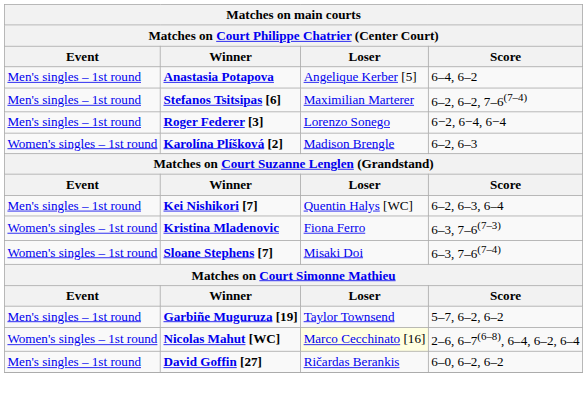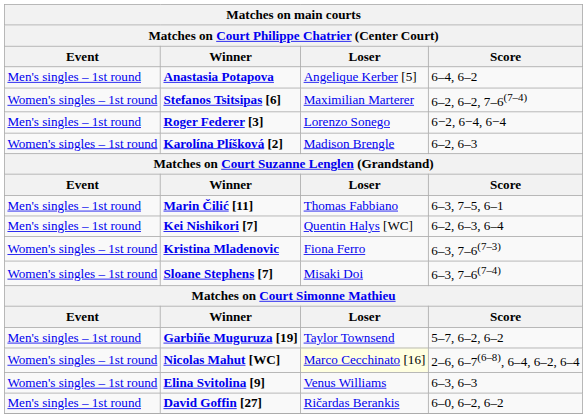Stefanos Tsitsipas [6] | Event: Men's singles – 1st round -> Women's singles – 1st round
+ row: Men's singles – 1st round | Marin Čilić [11] | Thomas Fabbiano | 6–3, 7–5, 6–1
+ row: Women's singles – 1st round | Elina Svitolina [9] | Venus Williams | 6–3, 6–3
